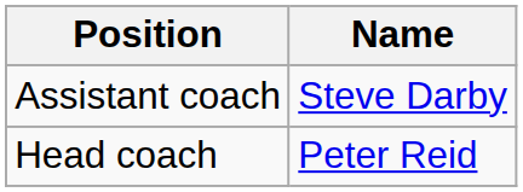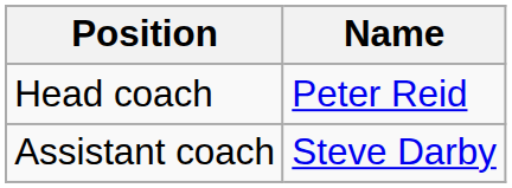rows swapped: Head coach <-> Assistant coach
